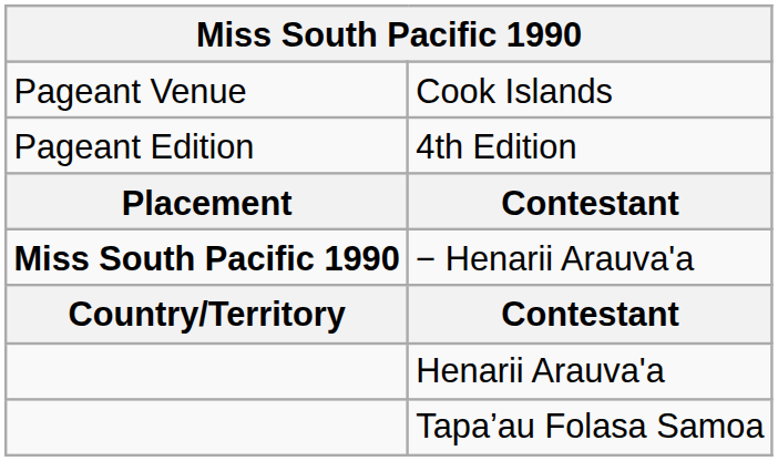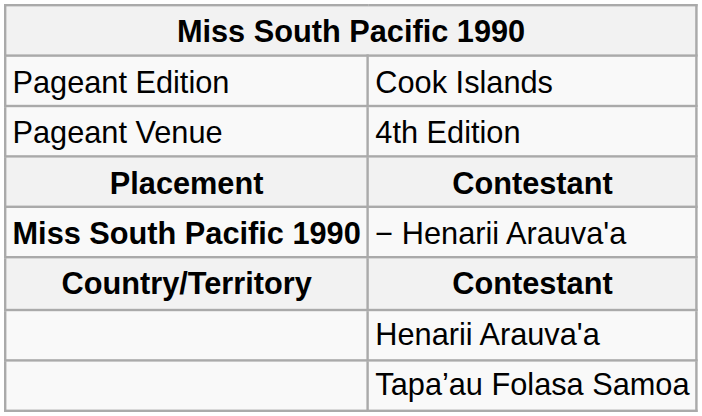Cook Islands | column 1: Pageant Venue -> Pageant Edition
4th Edition | column 1: Pageant Edition -> Pageant Venue
